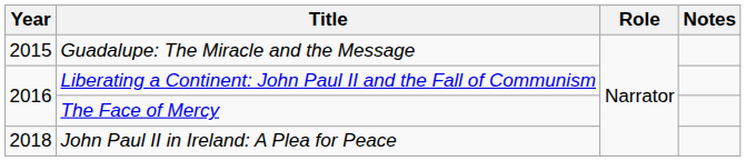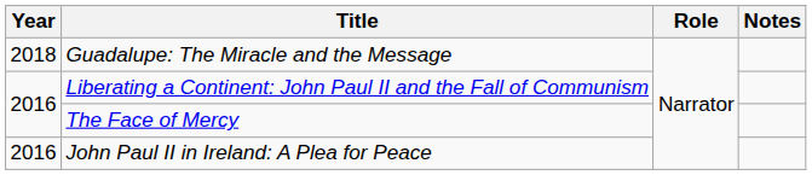Guadalupe: The Miracle and the Message | Year: 2015 -> 2018
John Paul II in Ireland: A Plea for Peace | Year: 2018 -> 2016
